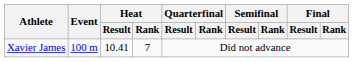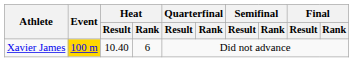Xavier James | Event: no background -> gold background
Xavier James | Heat / Result: 10.41 -> 10.40
Xavier James | Heat / Rank: 7 -> 6
